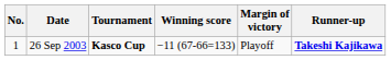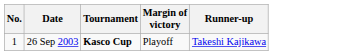- column: Winning score | −11 (67-66=133)
26 Sep 2003 | Runner-up: bold -> normal
